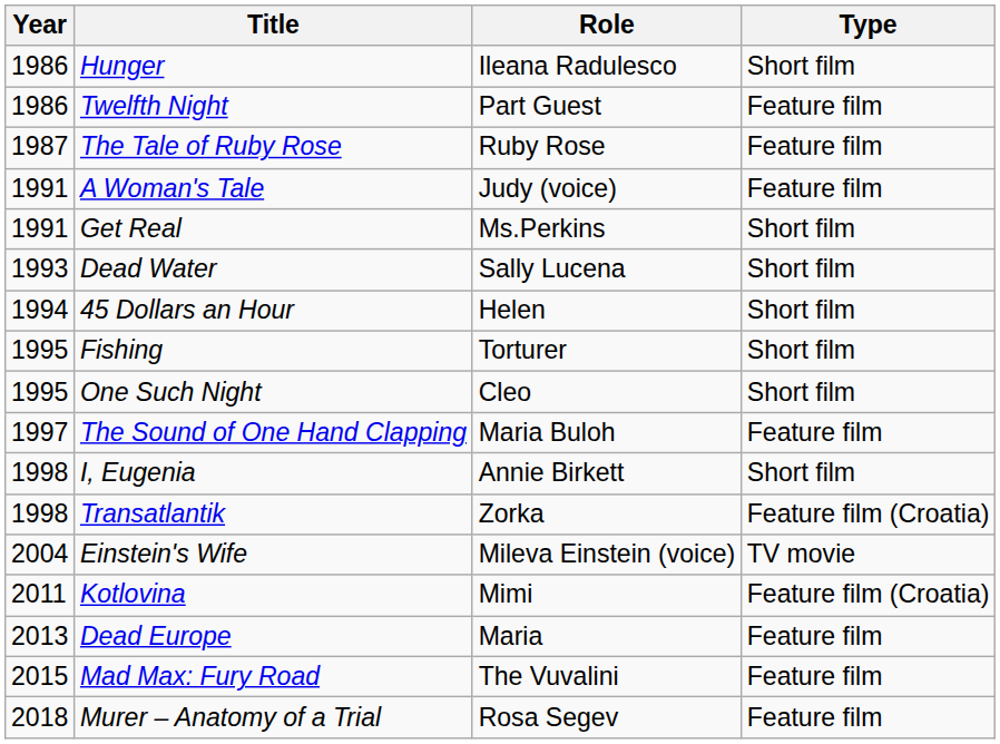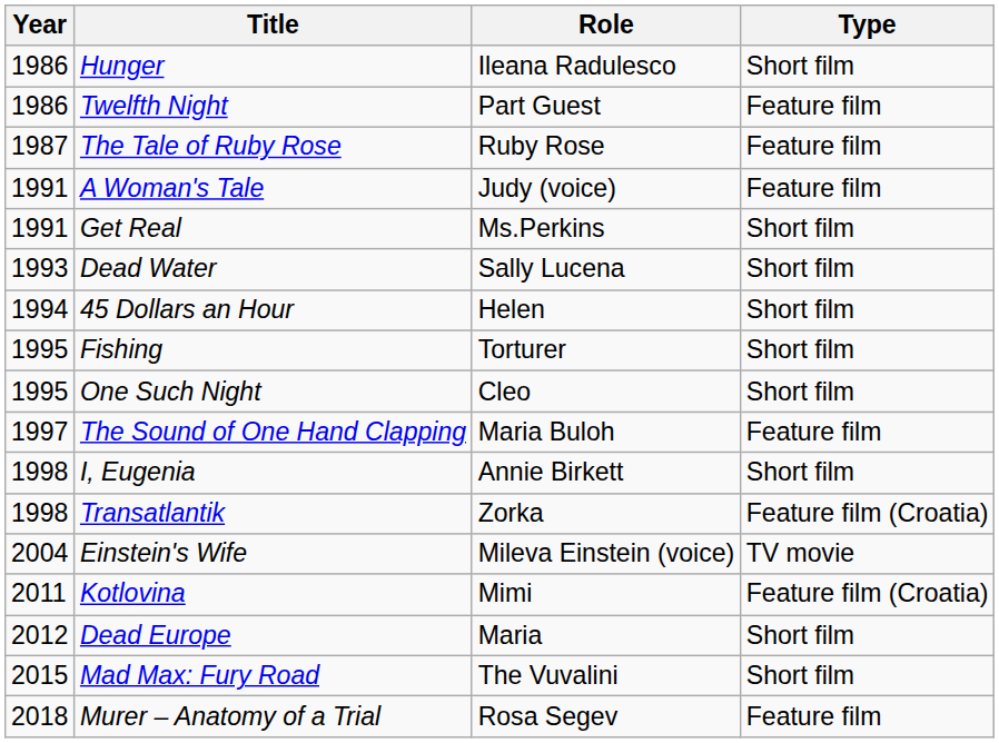Dead Europe | Year: 2013 -> 2012
Dead Europe | Type: Feature film -> Short film
Mad Max: Fury Road | Type: Feature film -> Short film
